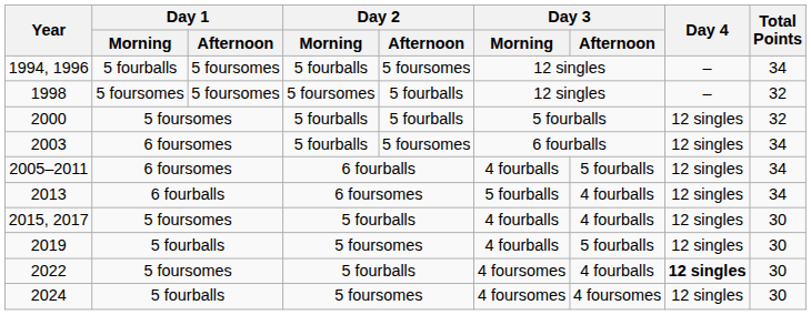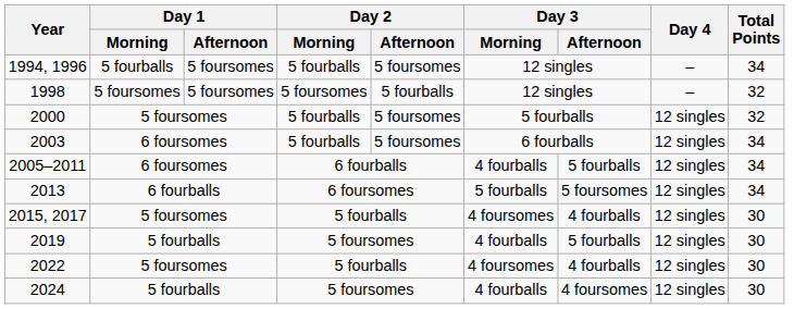2000 | Day 2 / Afternoon: 5 fourballs -> 5 foursomes
2013 | Day 3 / Afternoon: 4 fourballs -> 5 foursomes
2015, 2017 | Day 3 / Morning: 4 fourballs -> 4 foursomes
2022 | Day 4: bold -> normal
2024 | Day 3 / Morning: 4 foursomes -> 4 fourballs
